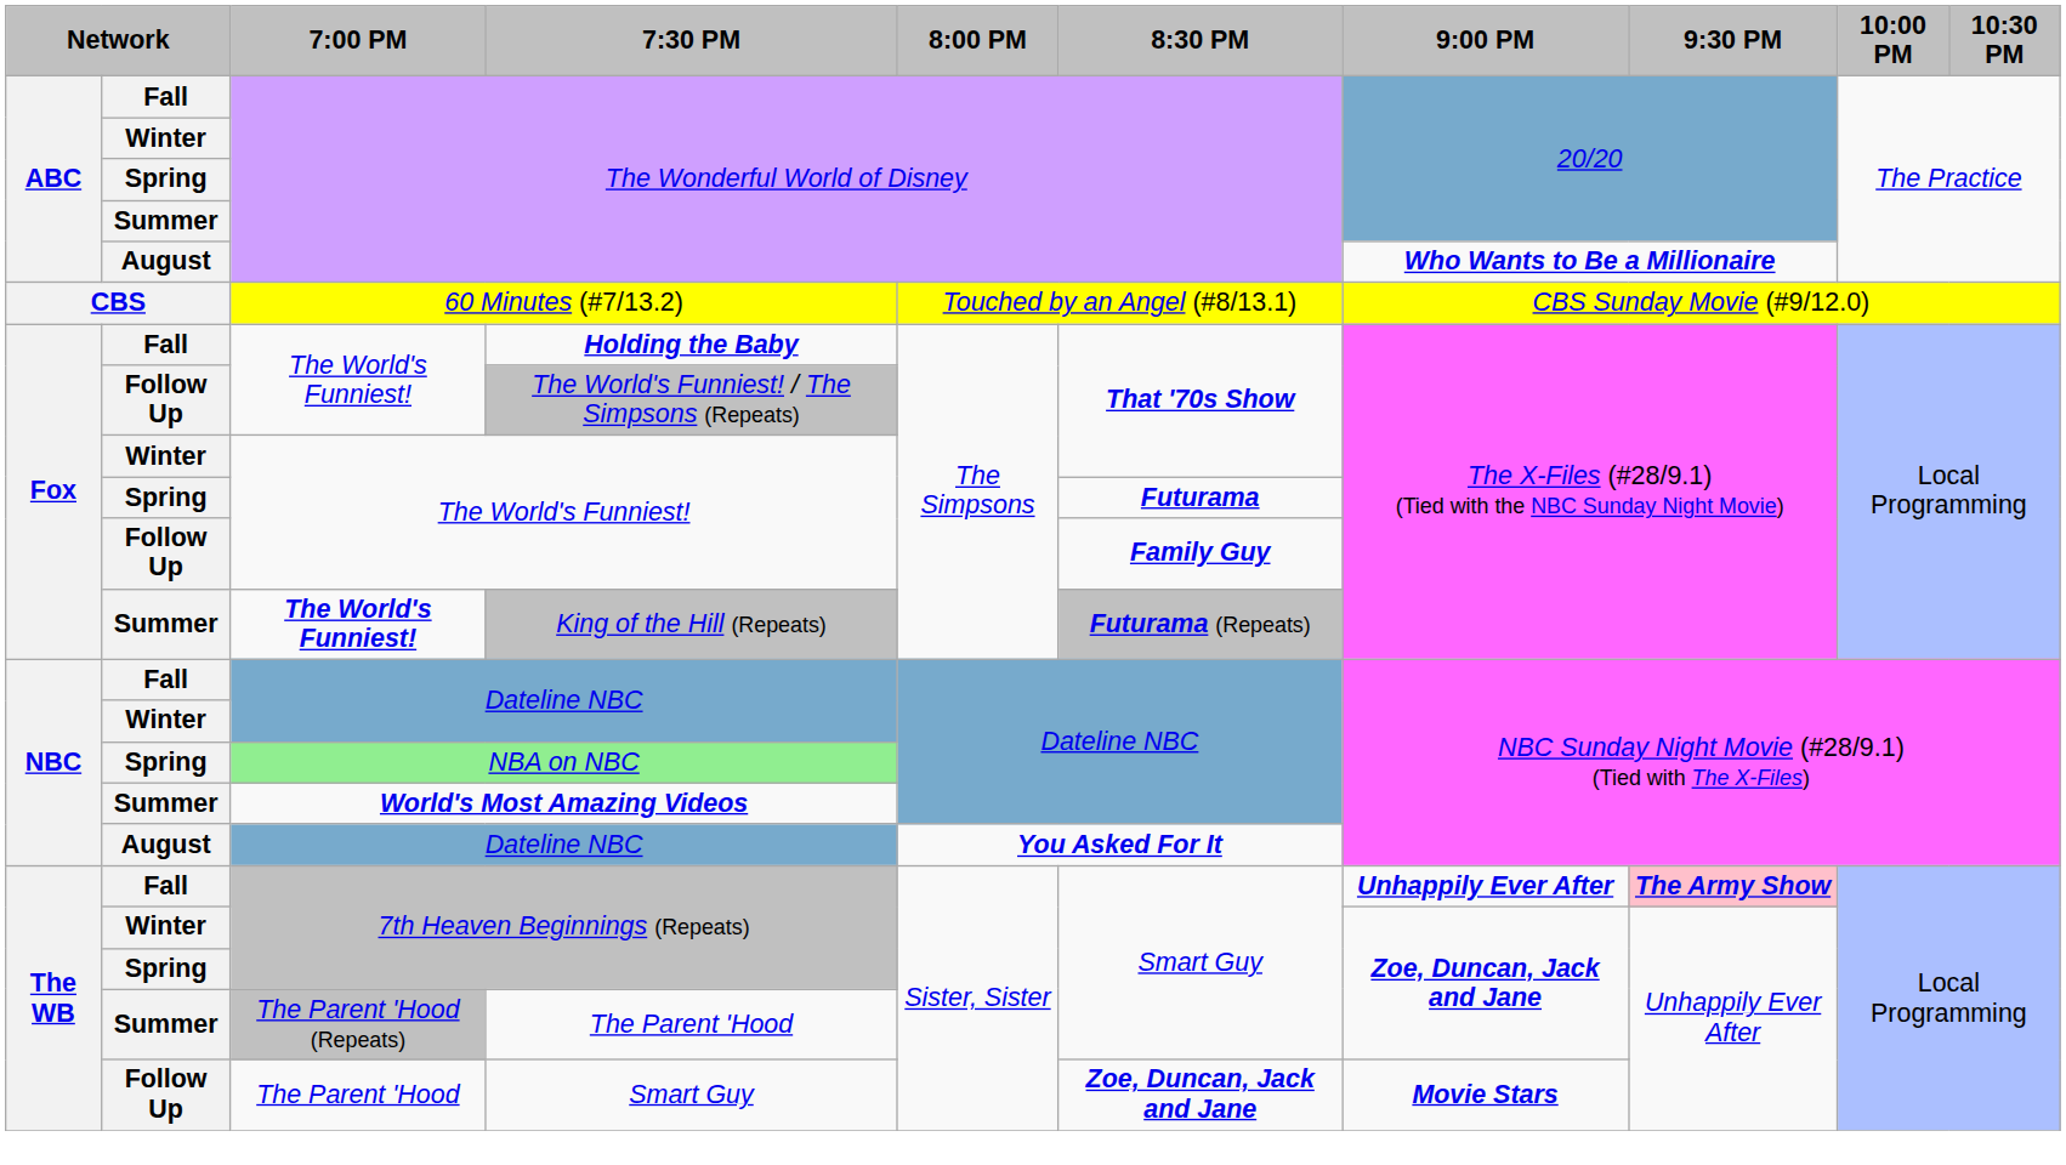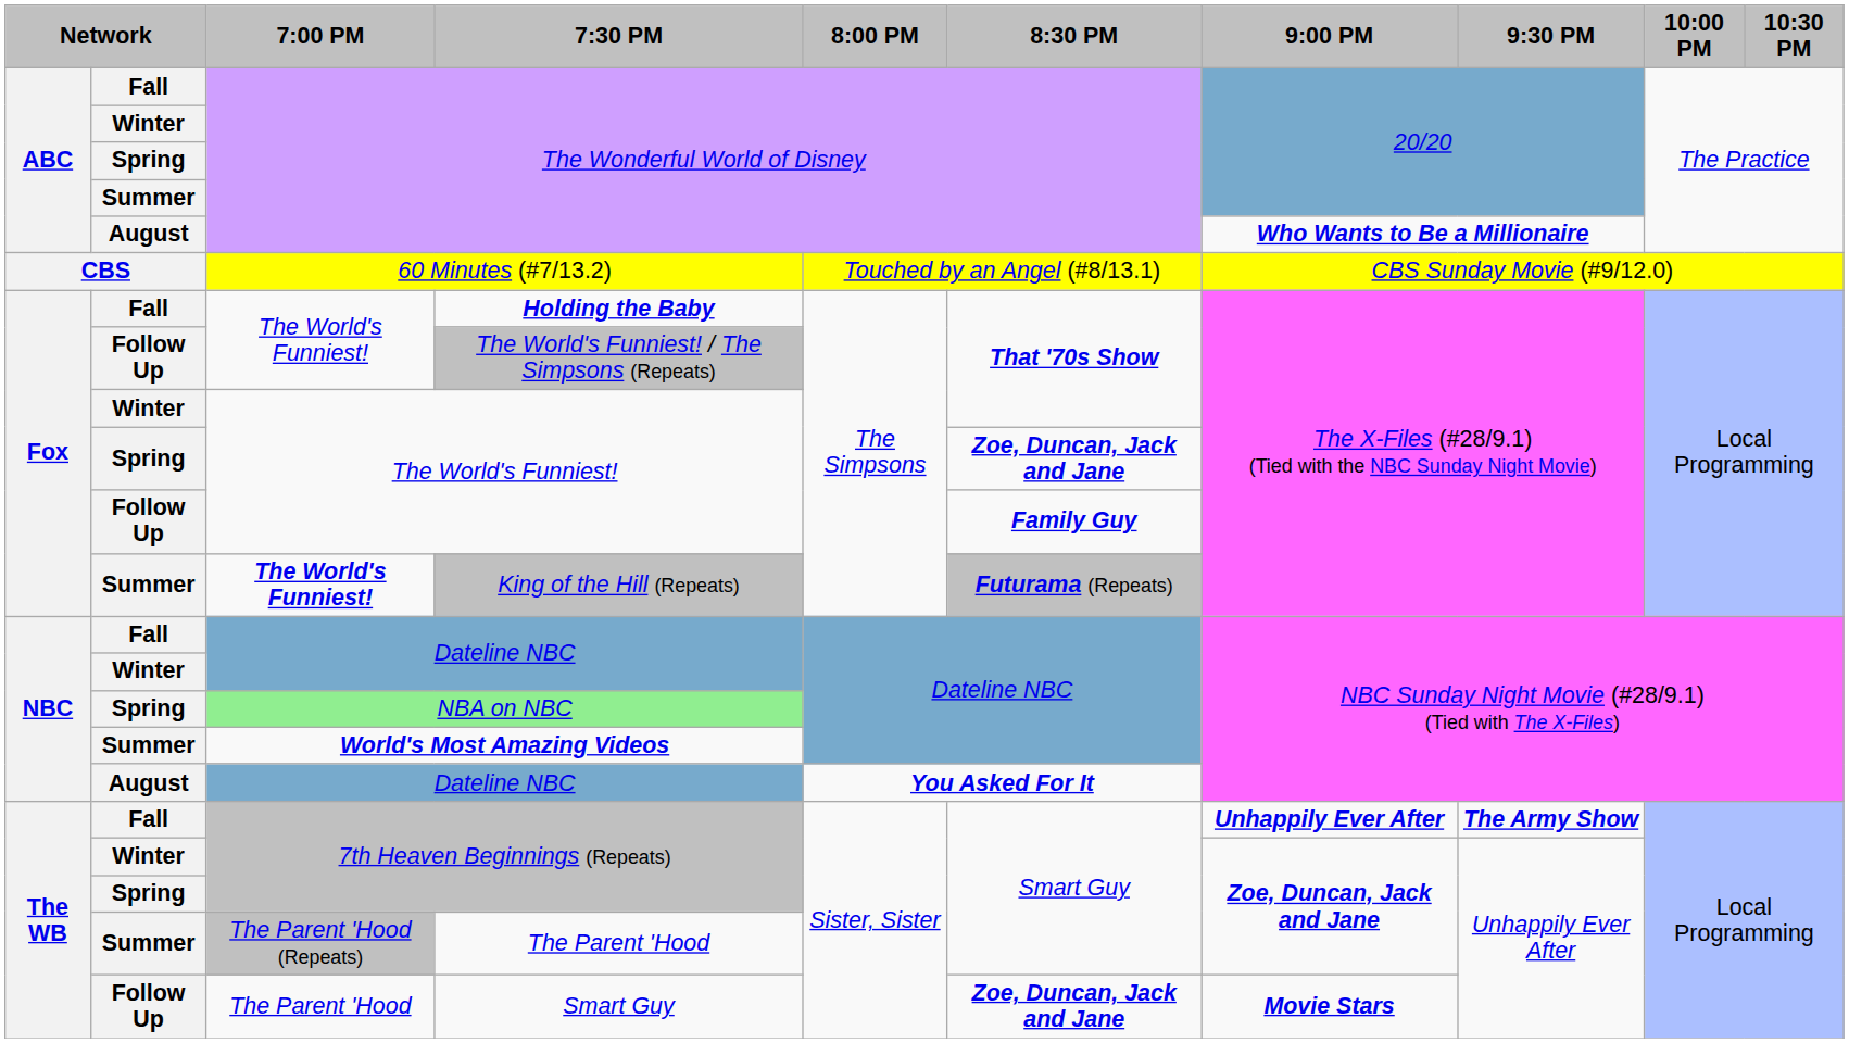Spring / The World's Funniest! | 8:30 PM: Futurama -> Zoe, Duncan, Jack and Jane
Fall / 7th Heaven Beginnings (Repeats) | 9:30 PM: pink background -> no background
